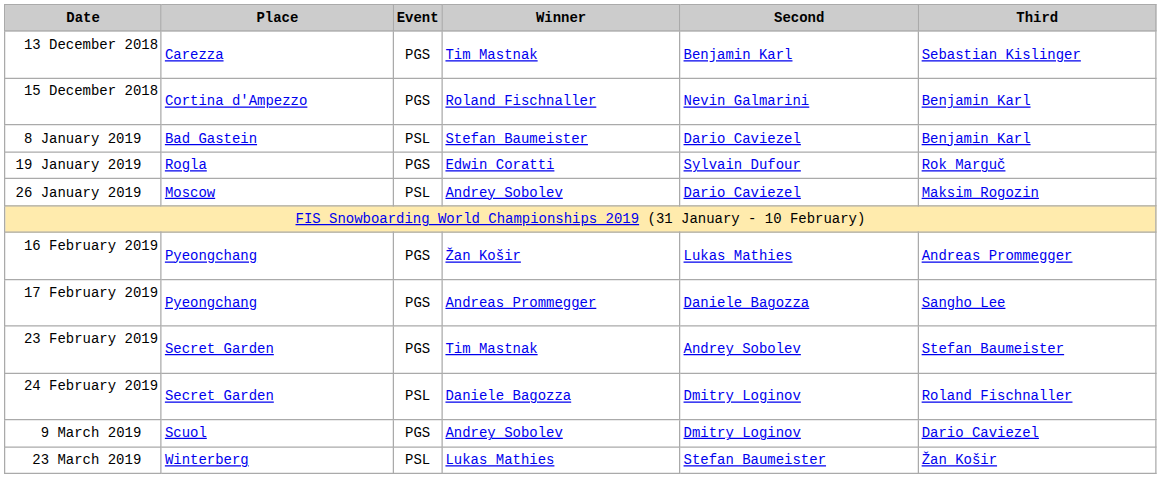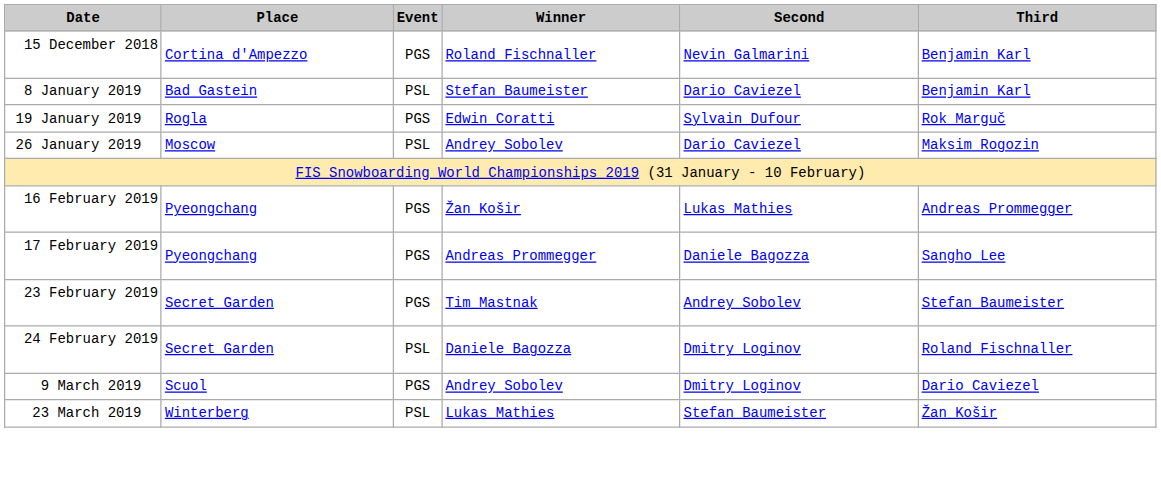- row: 13 December 2018 | Carezza | PGS | Tim Mastnak | Benjamin Karl | Sebastian Kislinger
